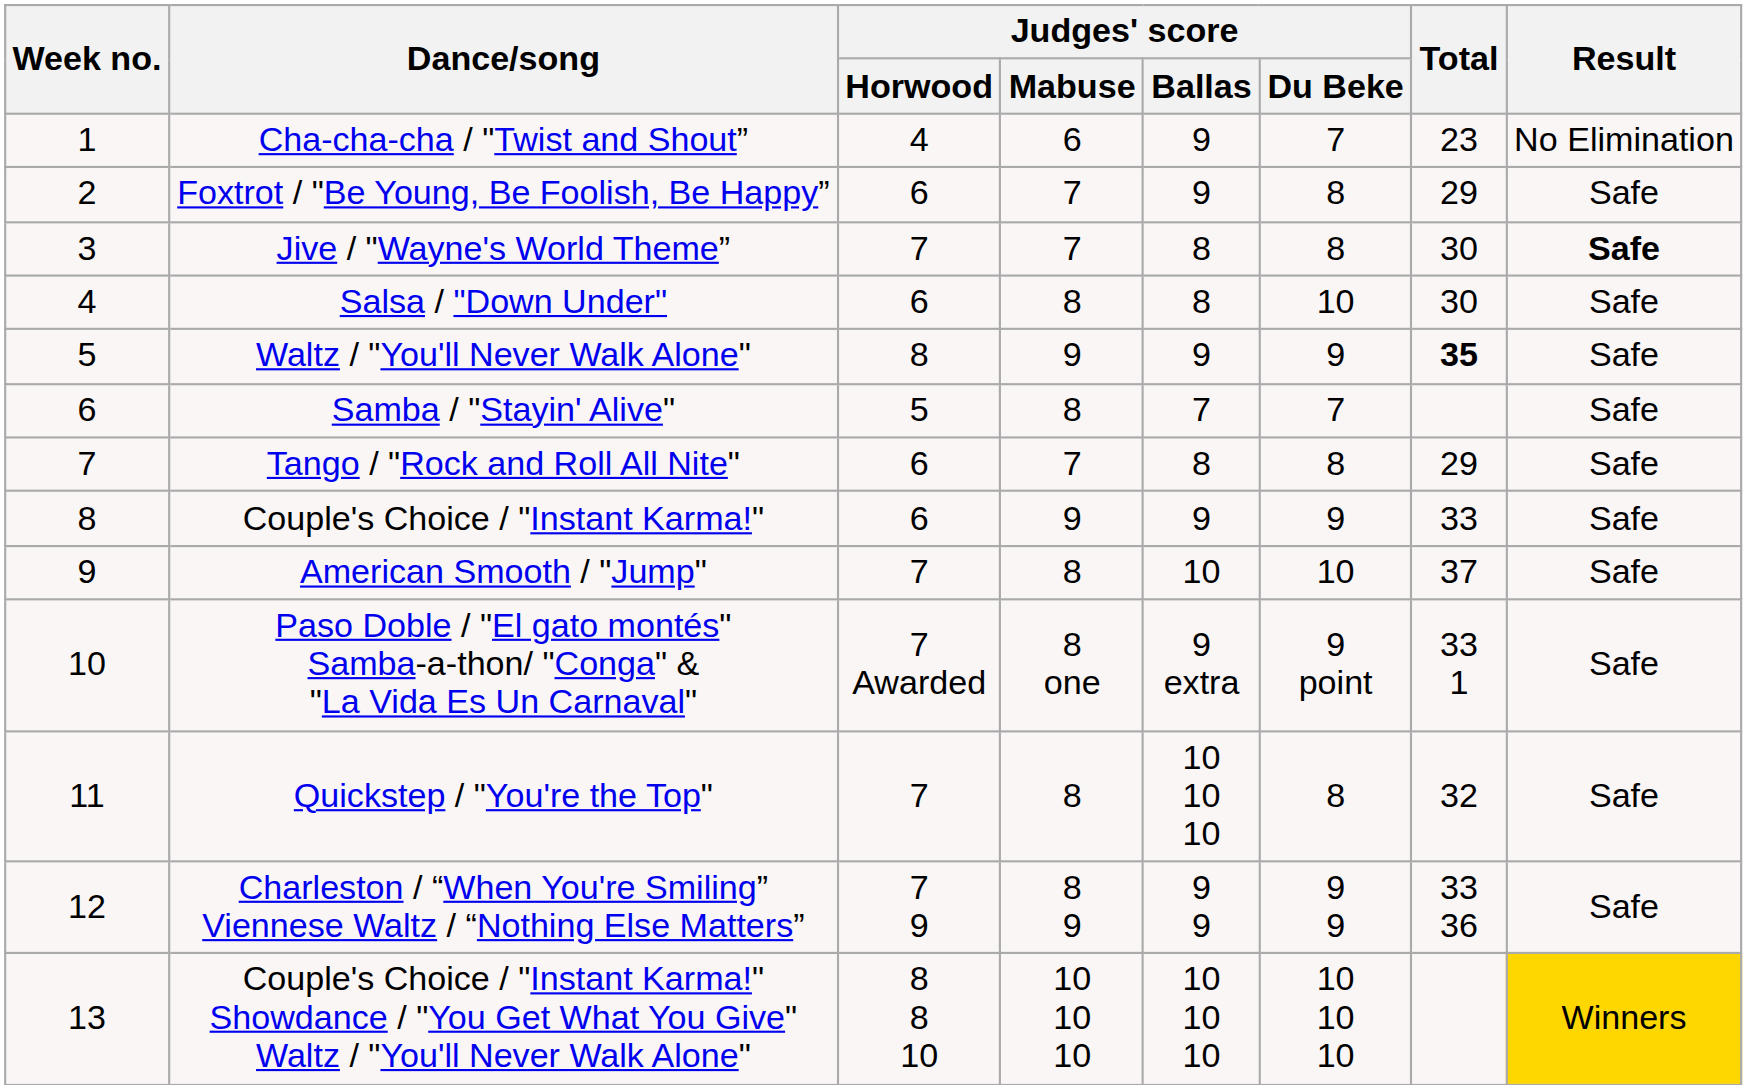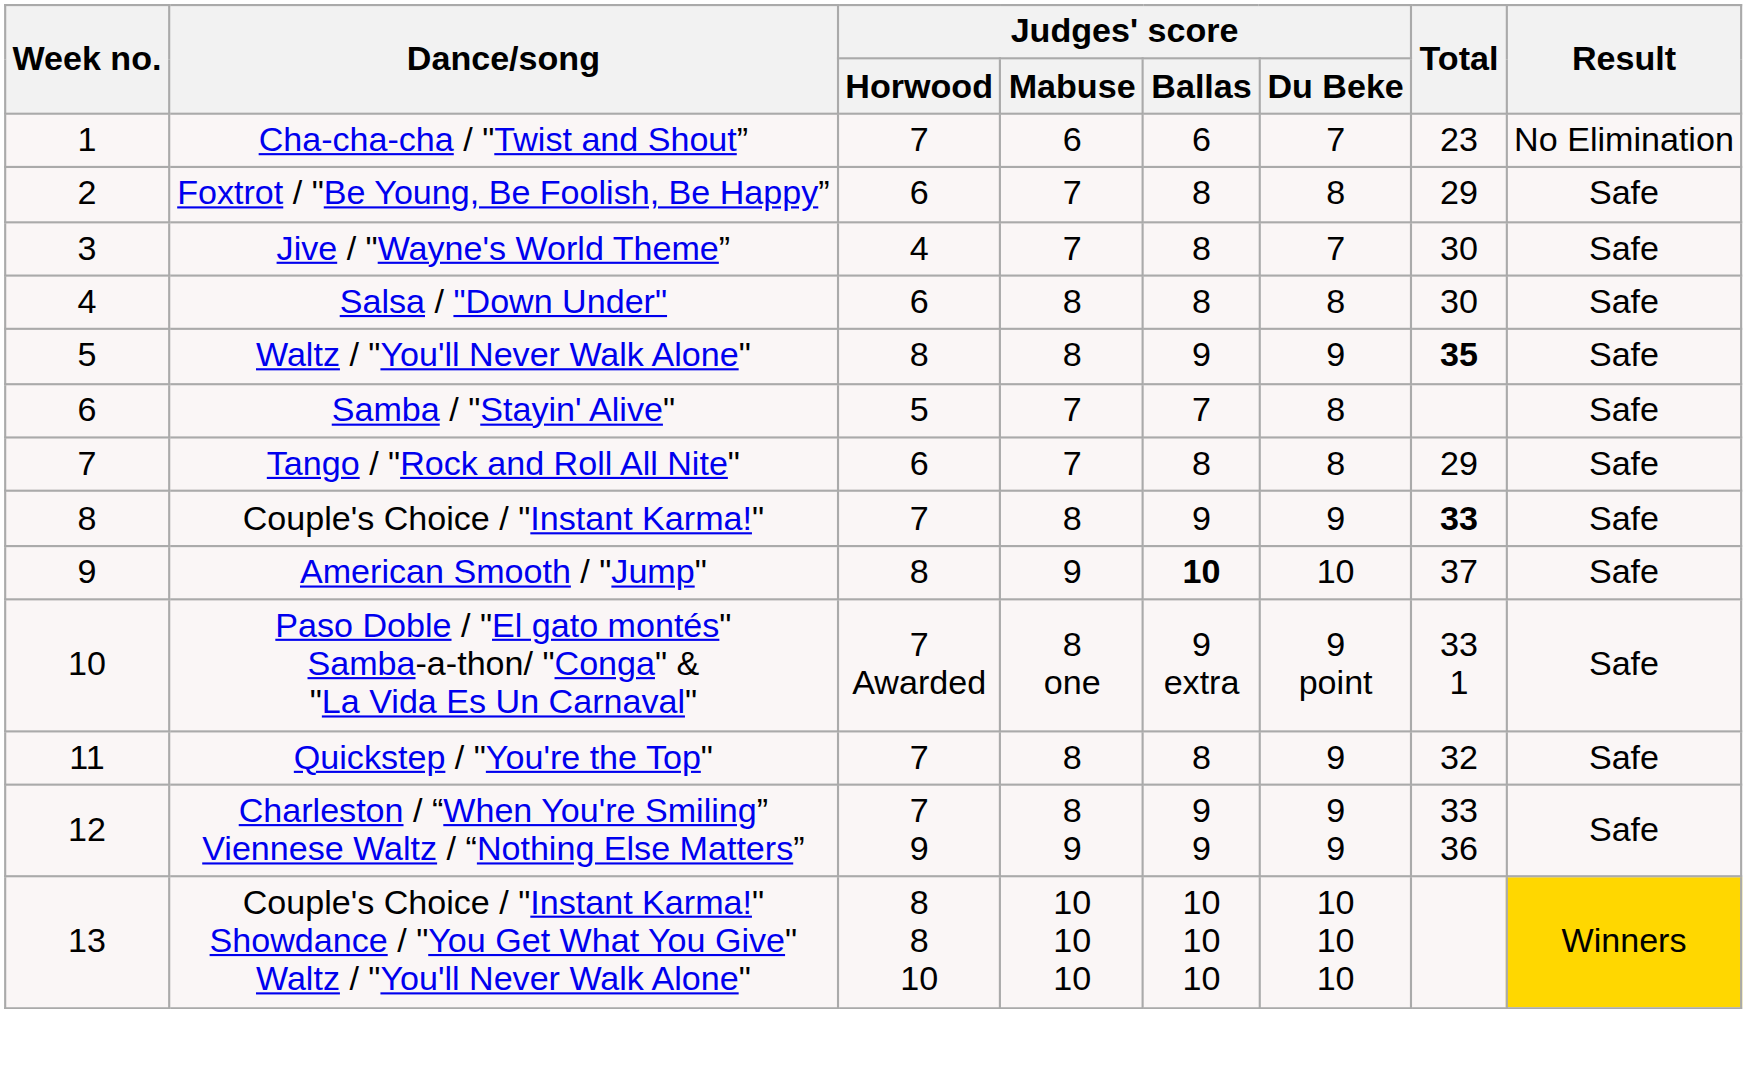Cha-cha-cha / "Twist and Shout” | Judges' score / Horwood: 4 -> 7
Cha-cha-cha / "Twist and Shout” | Judges' score / Ballas: 9 -> 6
Foxtrot / "Be Young, Be Foolish, Be Happy” | Judges' score / Ballas: 9 -> 8
Jive / "Wayne's World Theme” | Judges' score / Horwood: 7 -> 4
Jive / "Wayne's World Theme” | Judges' score / Du Beke: 8 -> 7
Jive / "Wayne's World Theme” | Result: bold -> normal
Salsa / "Down Under" | Judges' score / Du Beke: 10 -> 8
Waltz / "You'll Never Walk Alone" | Judges' score / Mabuse: 9 -> 8
Samba / "Stayin' Alive" | Judges' score / Mabuse: 8 -> 7
Samba / "Stayin' Alive" | Judges' score / Du Beke: 7 -> 8
Couple's Choice / "Instant Karma!" | Judges' score / Horwood: 6 -> 7
Couple's Choice / "Instant Karma!" | Judges' score / Mabuse: 9 -> 8
Couple's Choice / "Instant Karma!" | Total: normal -> bold
American Smooth / "Jump" | Judges' score / Horwood: 7 -> 8
American Smooth / "Jump" | Judges' score / Mabuse: 8 -> 9
American Smooth / "Jump" | Judges' score / Ballas: normal -> bold
Quickstep / "You're the Top" | Judges' score / Ballas: 10 10 10 -> 8
Quickstep / "You're the Top" | Judges' score / Du Beke: 8 -> 9
